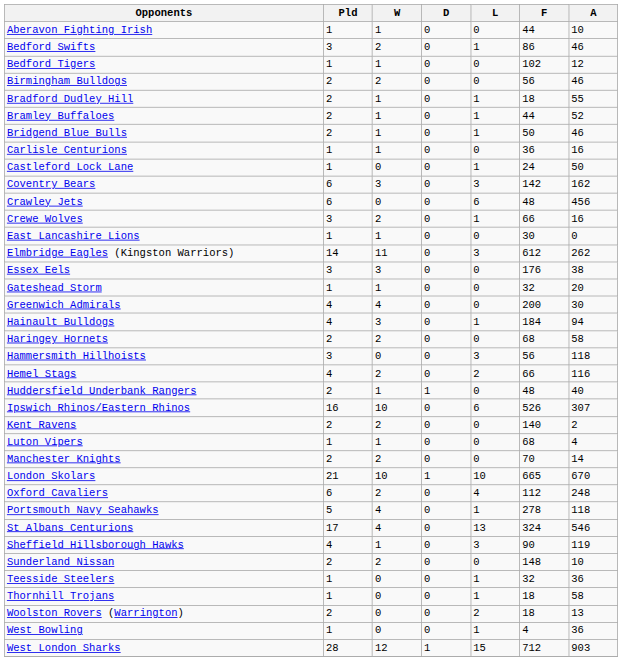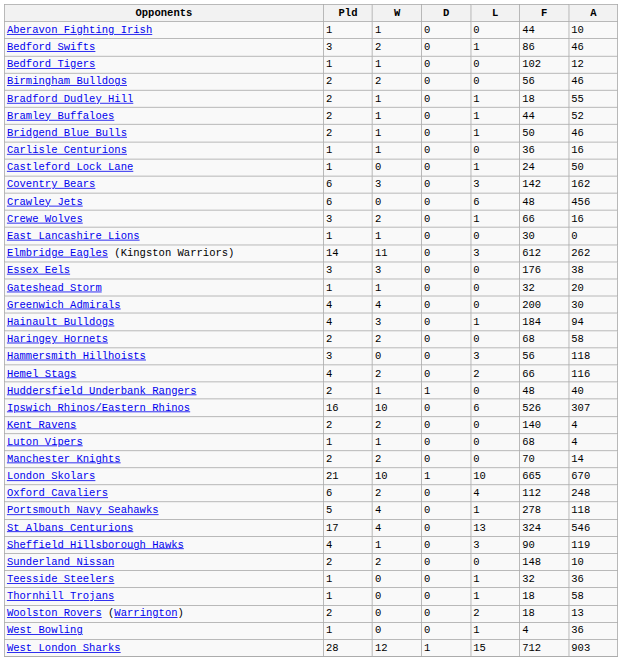Kent Ravens | A: 2 -> 4
